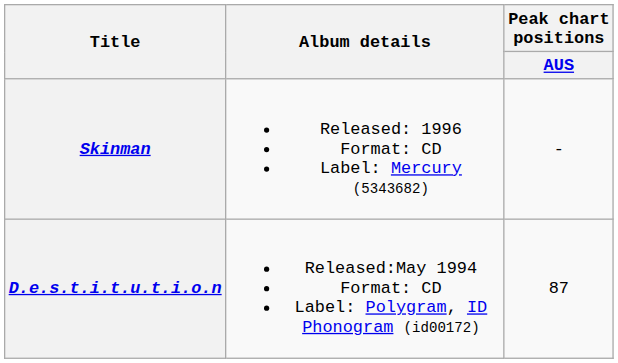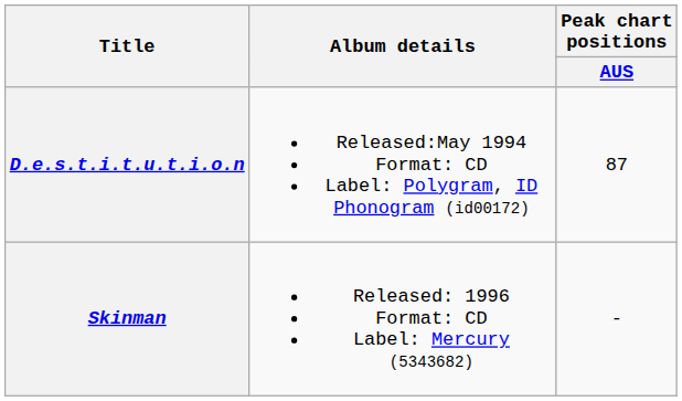rows swapped: D.e.s.t.i.t.u.t.i.o.n <-> Skinman
